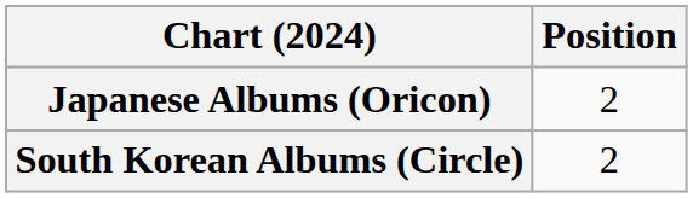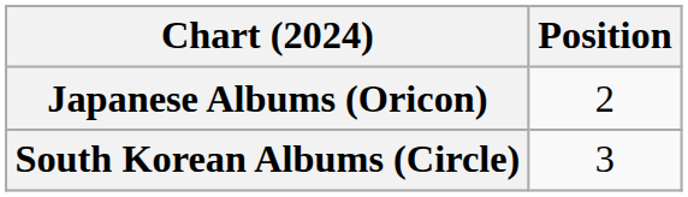South Korean Albums (Circle) | Position: 2 -> 3
